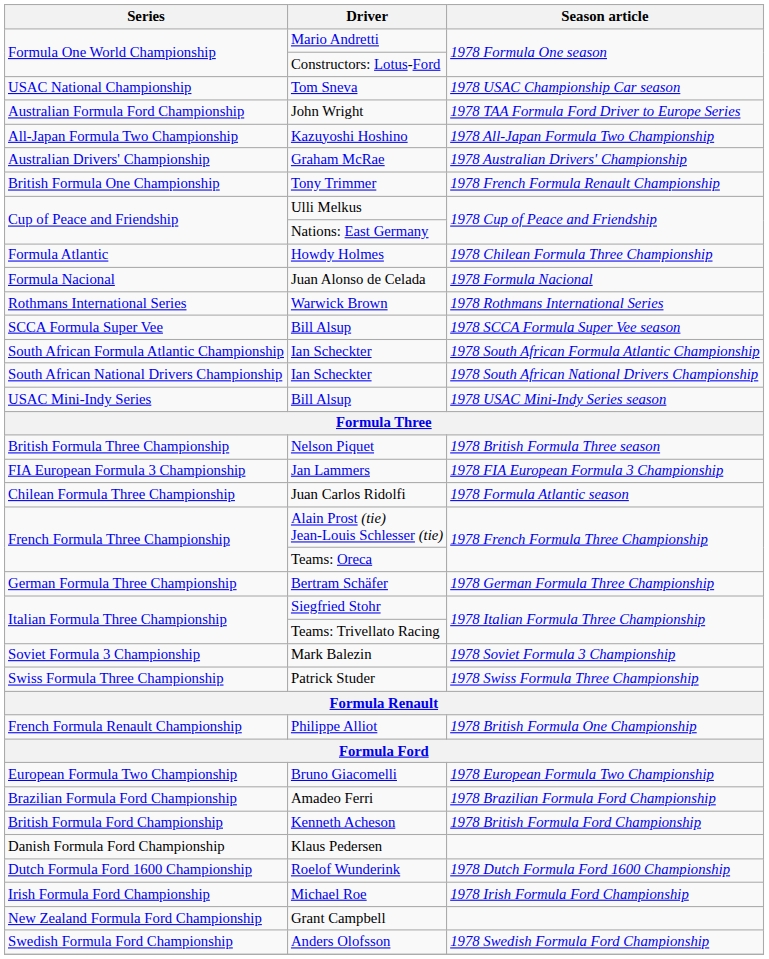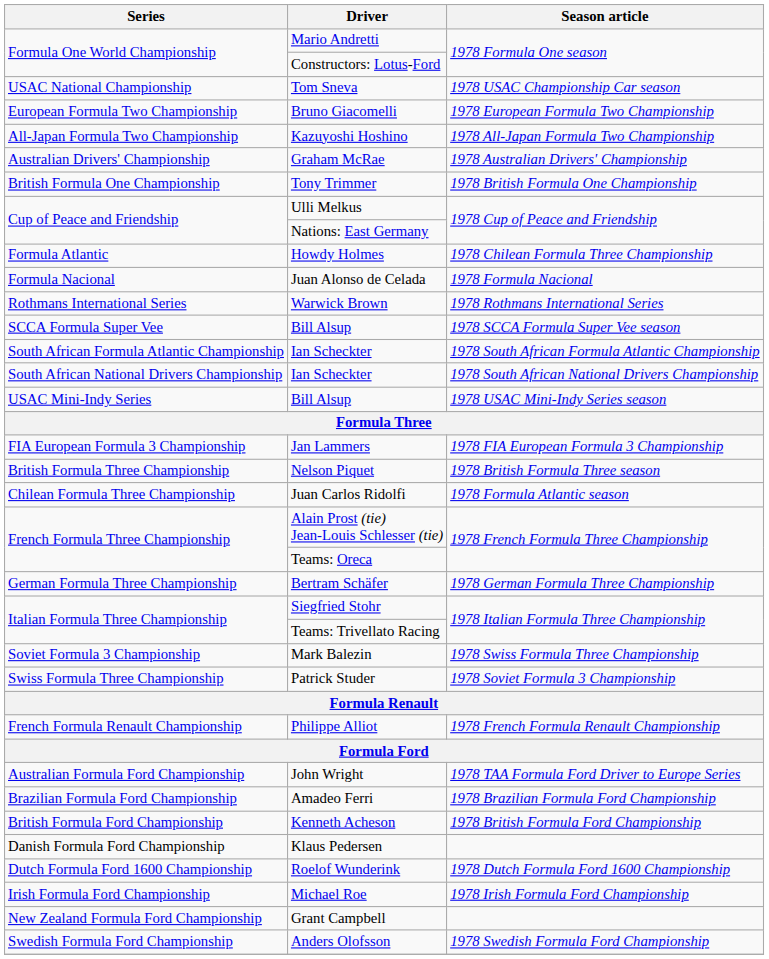rows swapped: Bruno Giacomelli <-> John Wright
Tony Trimmer | Season article: 1978 French Formula Renault Championship -> 1978 British Formula One Championship
rows swapped: Jan Lammers <-> Nelson Piquet
Mark Balezin | Season article: 1978 Soviet Formula 3 Championship -> 1978 Swiss Formula Three Championship
Patrick Studer | Season article: 1978 Swiss Formula Three Championship -> 1978 Soviet Formula 3 Championship
Philippe Alliot | Season article: 1978 British Formula One Championship -> 1978 French Formula Renault Championship
